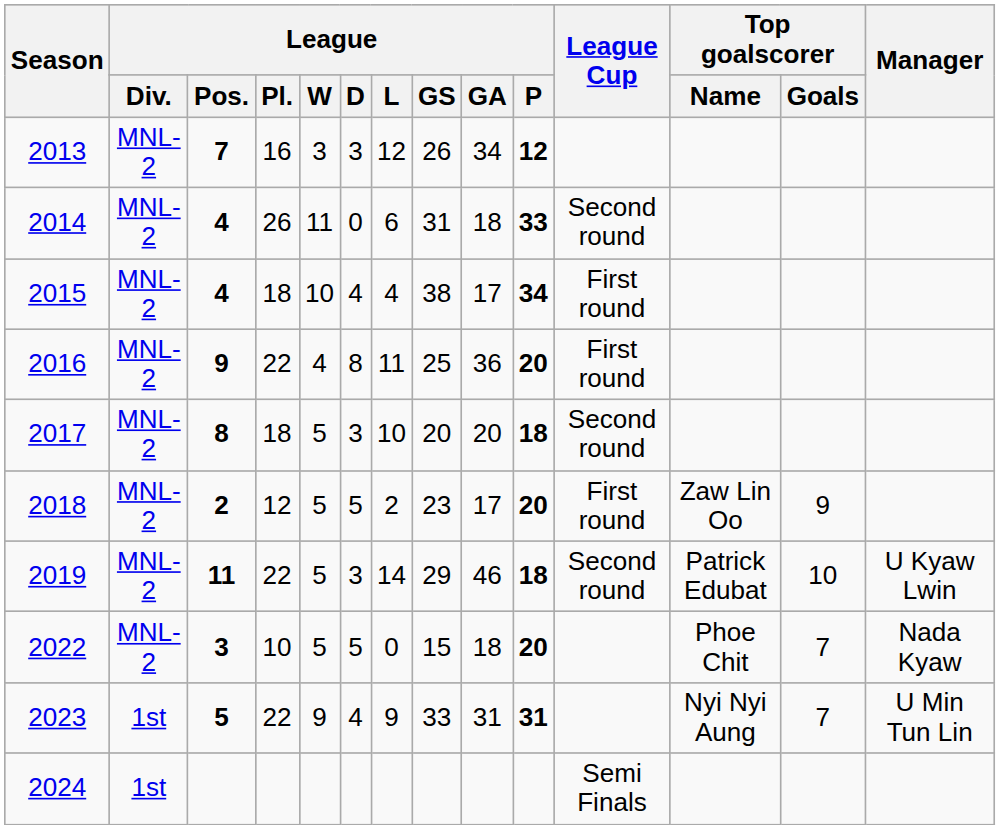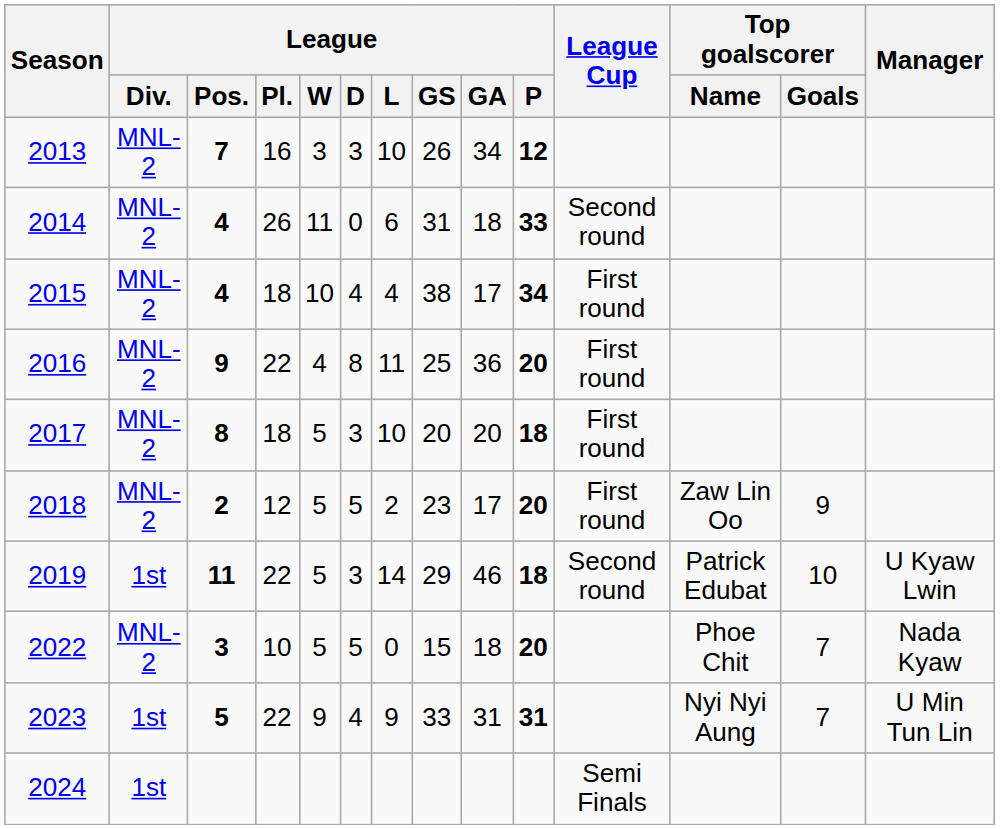2013 | League / L: 12 -> 10
2017 | League Cup: Second round -> First round
2019 | League / Div.: MNL-2 -> 1st
